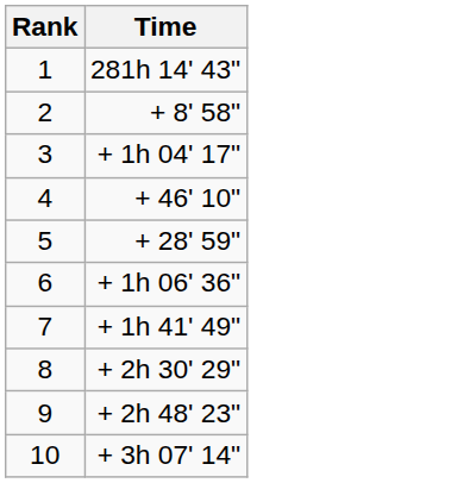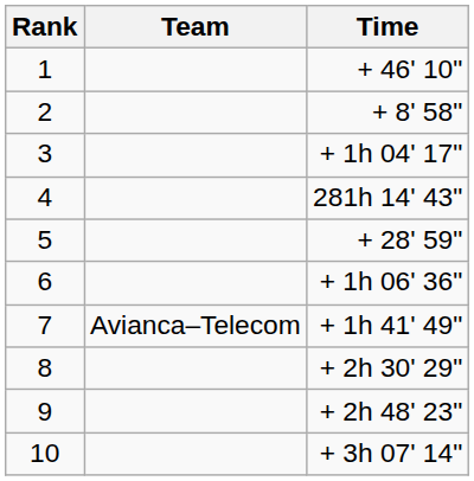+ column: Team | Avianca–Telecom
1 | Time: 281h 14' 43" -> + 46' 10"
4 | Time: + 46' 10" -> 281h 14' 43"
